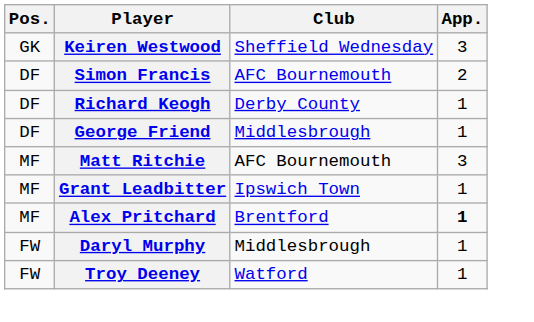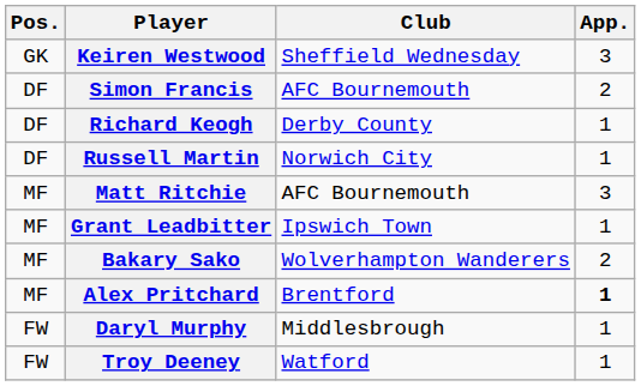+ row: DF | Russell Martin | Norwich City | 1
- row: DF | George Friend | Middlesbrough | 1
+ row: MF | Bakary Sako | Wolverhampton Wanderers | 2
